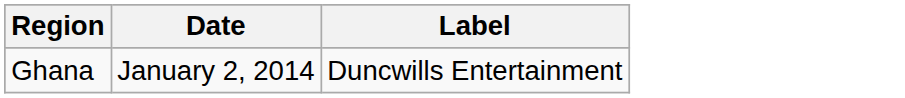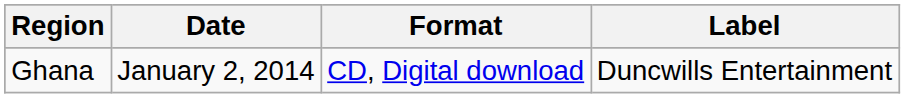+ column: Format | CD, Digital download
